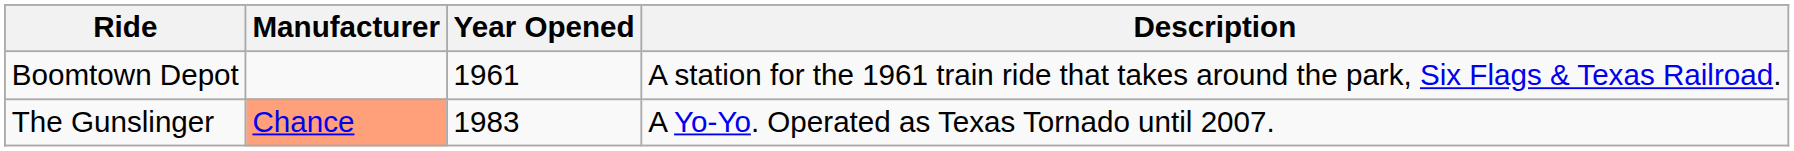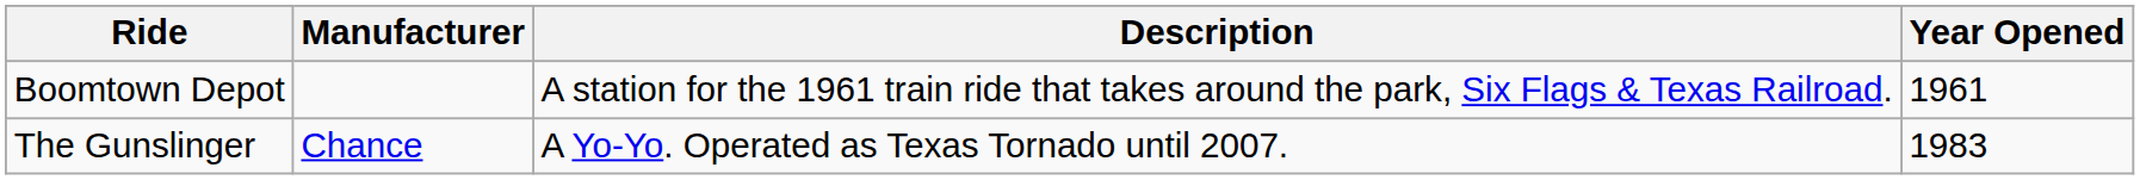columns swapped: Year Opened <-> Description
The Gunslinger | Manufacturer: lightsalmon background -> no background
